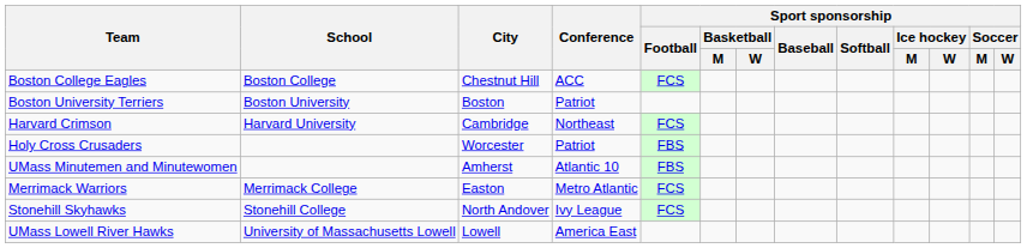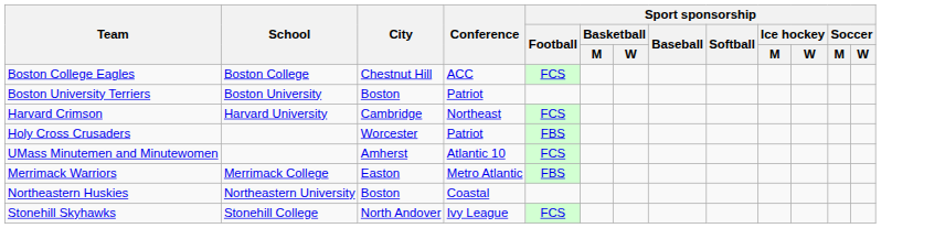UMass Minutemen and Minutewomen | Sport sponsorship / Football: FBS -> FCS
Merrimack Warriors | Sport sponsorship / Football: FCS -> FBS
+ row: Northeastern Huskies | Northeastern University | Boston | Coastal
- row: UMass Lowell River Hawks | University of Massachusetts Lowell | Lowell | America East
